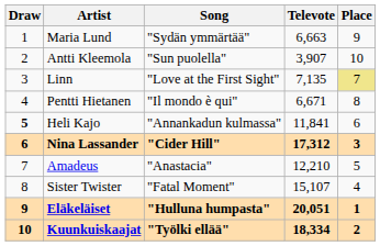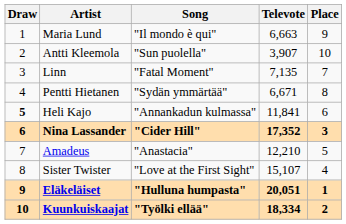Maria Lund | Song: "Sydän ymmärtää" -> "Il mondo è qui"
Linn | Song: "Love at the First Sight" -> "Fatal Moment"
Linn | Place: khaki background -> no background
Pentti Hietanen | Song: "Il mondo è qui" -> "Sydän ymmärtää"
Nina Lassander | Televote: 17,312 -> 17,352
Sister Twister | Song: "Fatal Moment" -> "Love at the First Sight"
